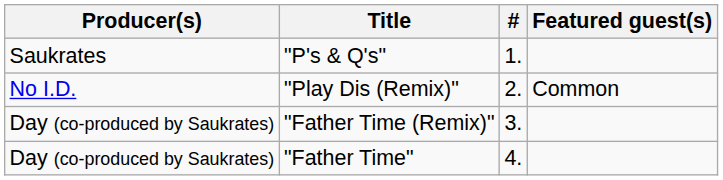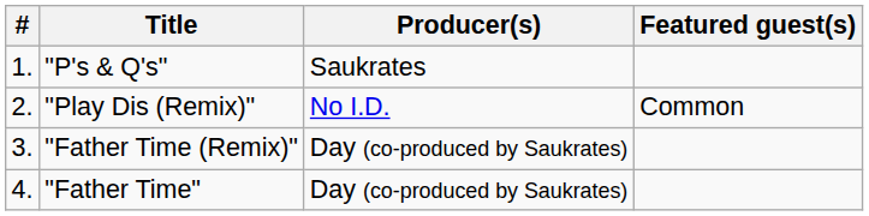columns swapped: # <-> Producer(s)
